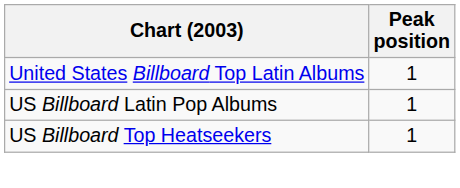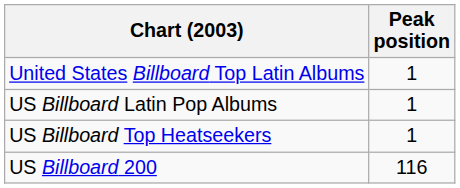+ row: US Billboard 200 | 116
